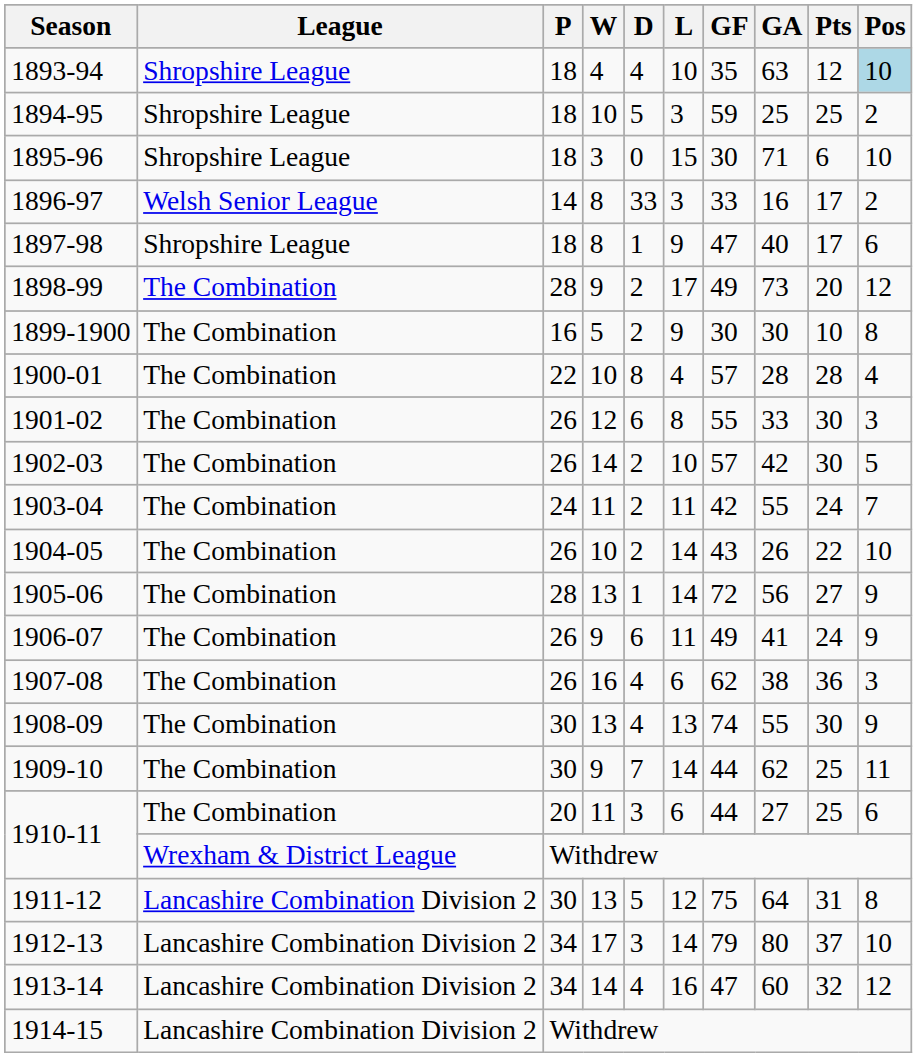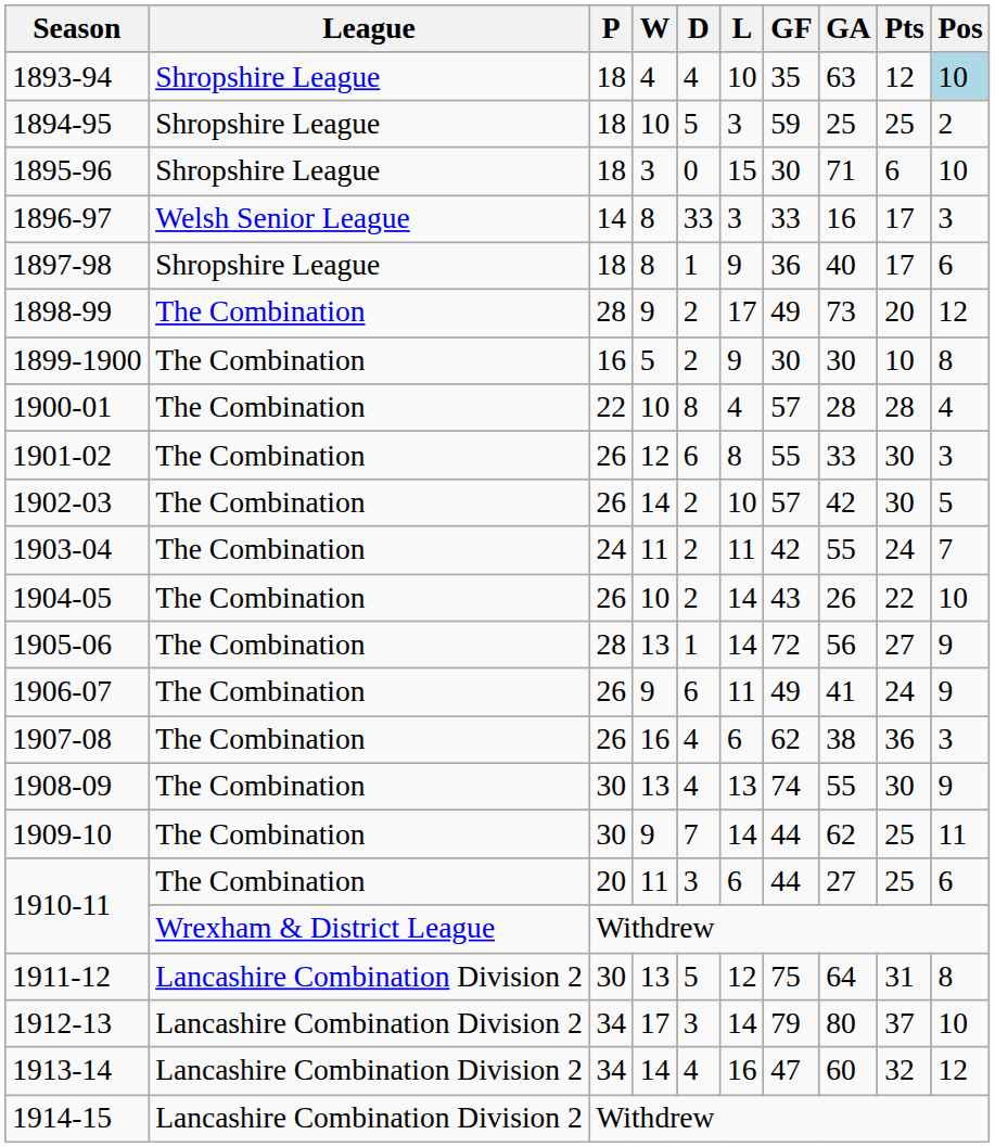1896-97 | Pos: 2 -> 3
1897-98 | GF: 47 -> 36
